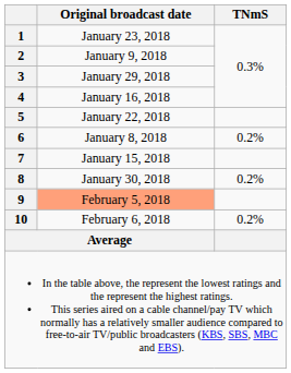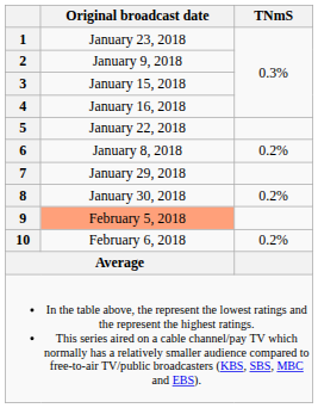3 | Original broadcast date: January 29, 2018 -> January 15, 2018
7 | Original broadcast date: January 15, 2018 -> January 29, 2018
